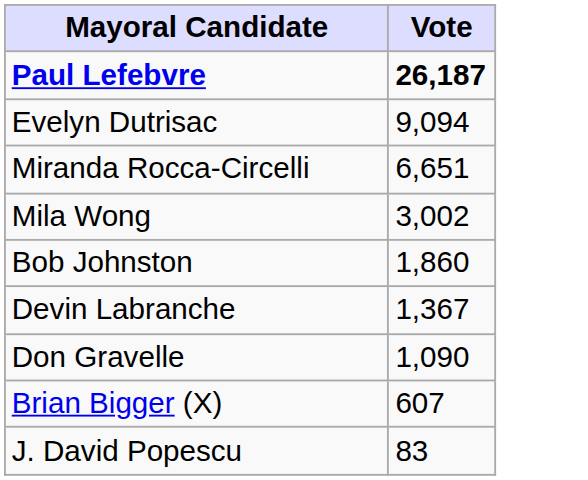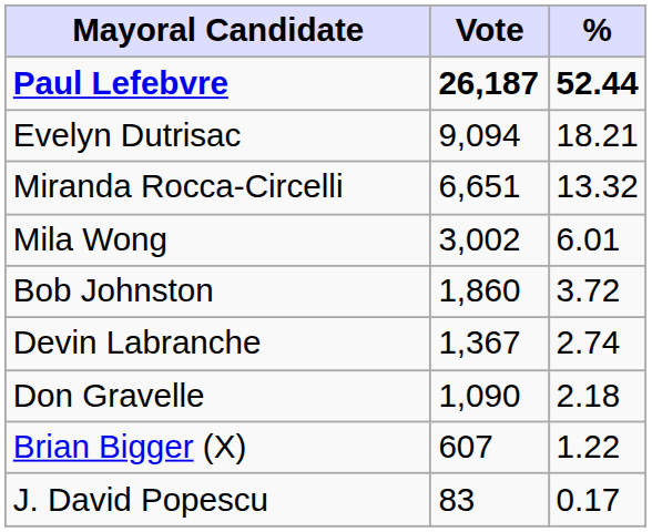+ column: % | 52.44 | 18.21 | 13.32 | 6.01 | 3.72 | 2.74 | 2.18 | 1.22 | 0.17
